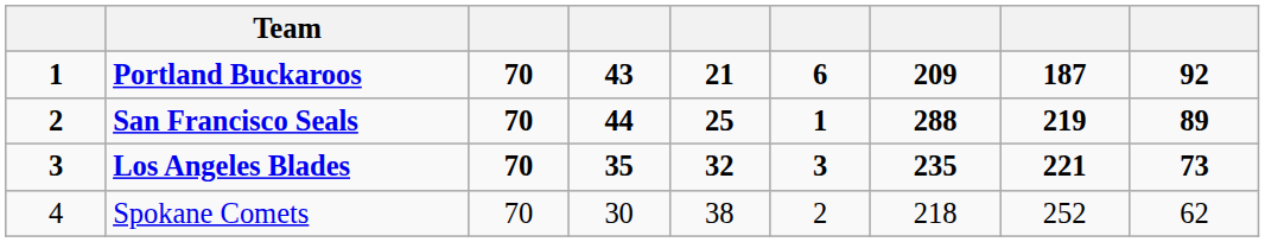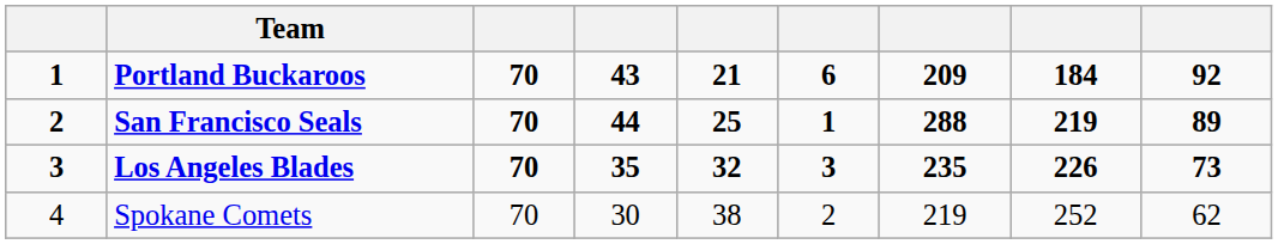Portland Buckaroos | column 8: 187 -> 184
Los Angeles Blades | column 8: 221 -> 226
Spokane Comets | column 7: 218 -> 219
